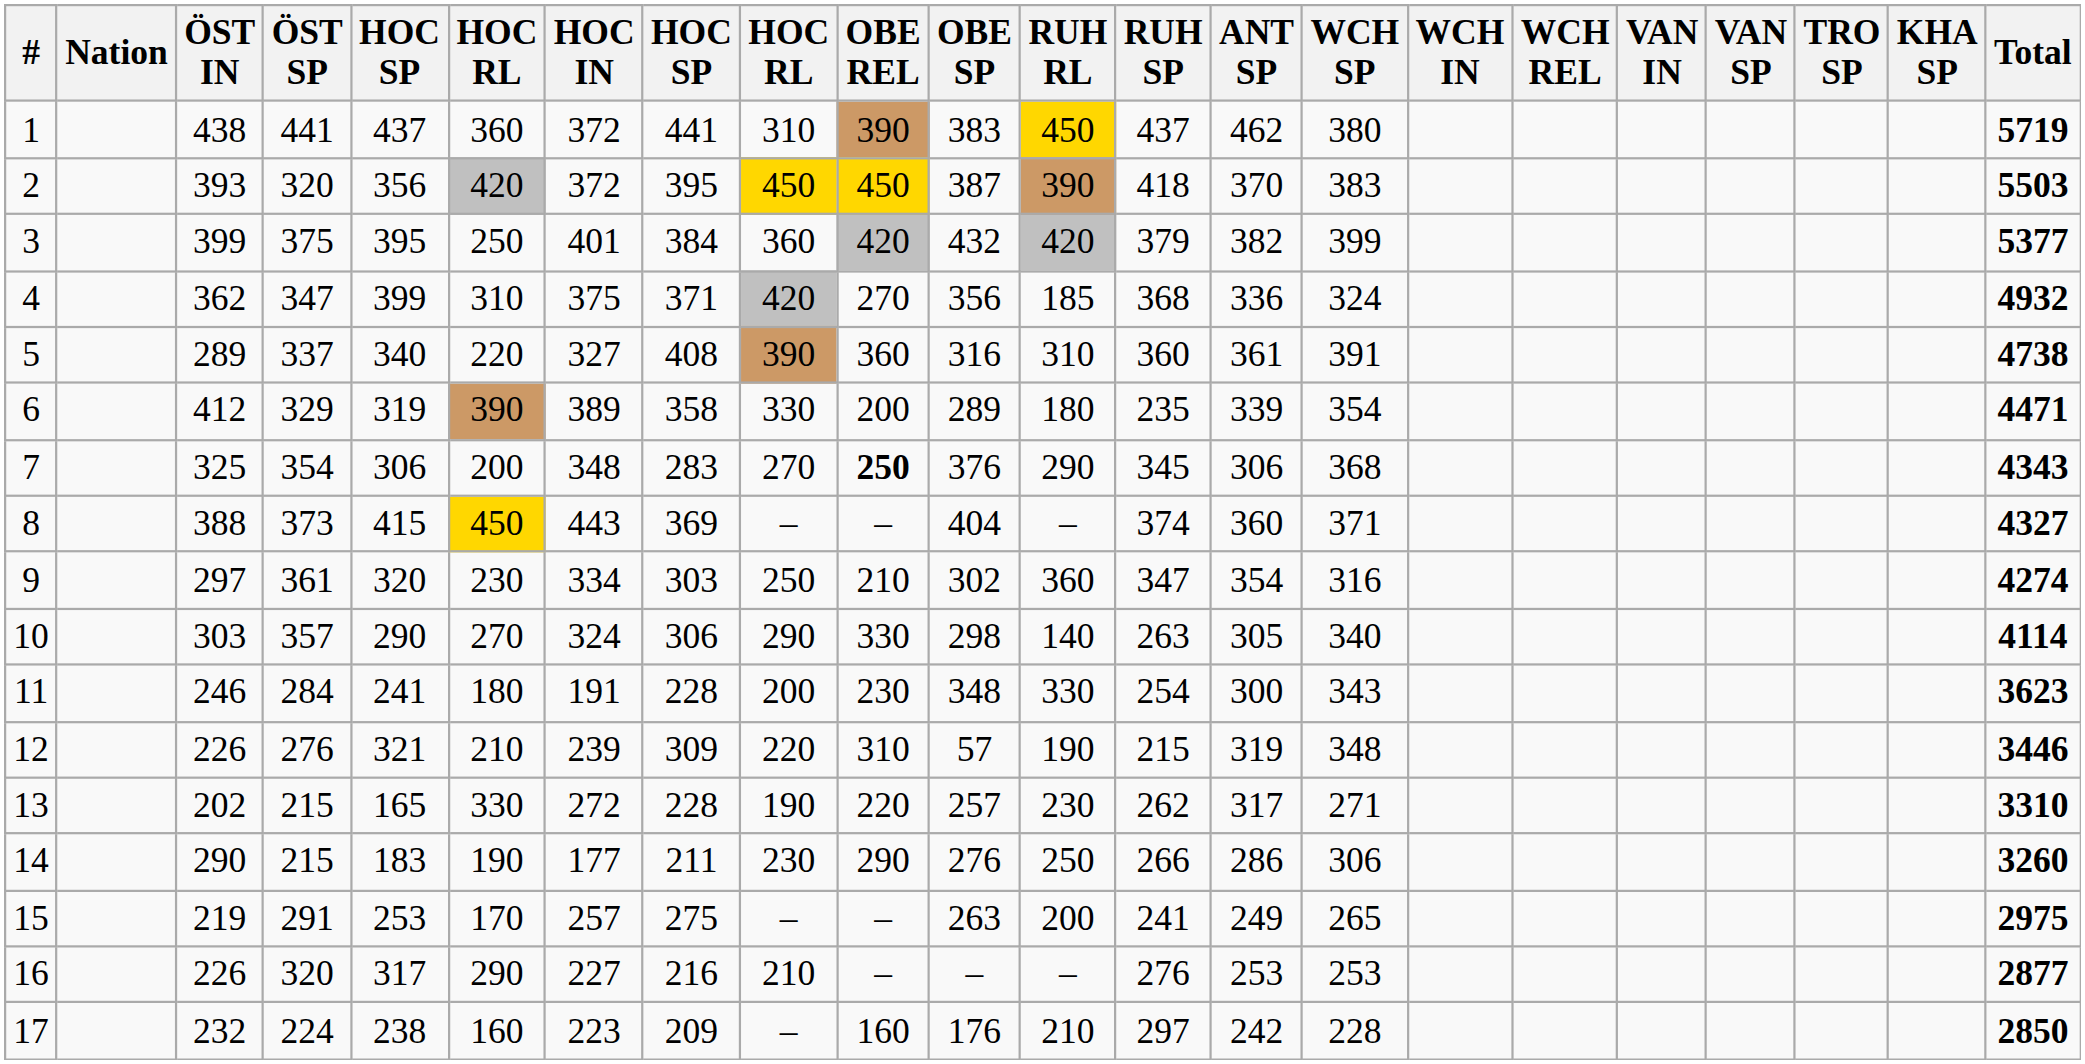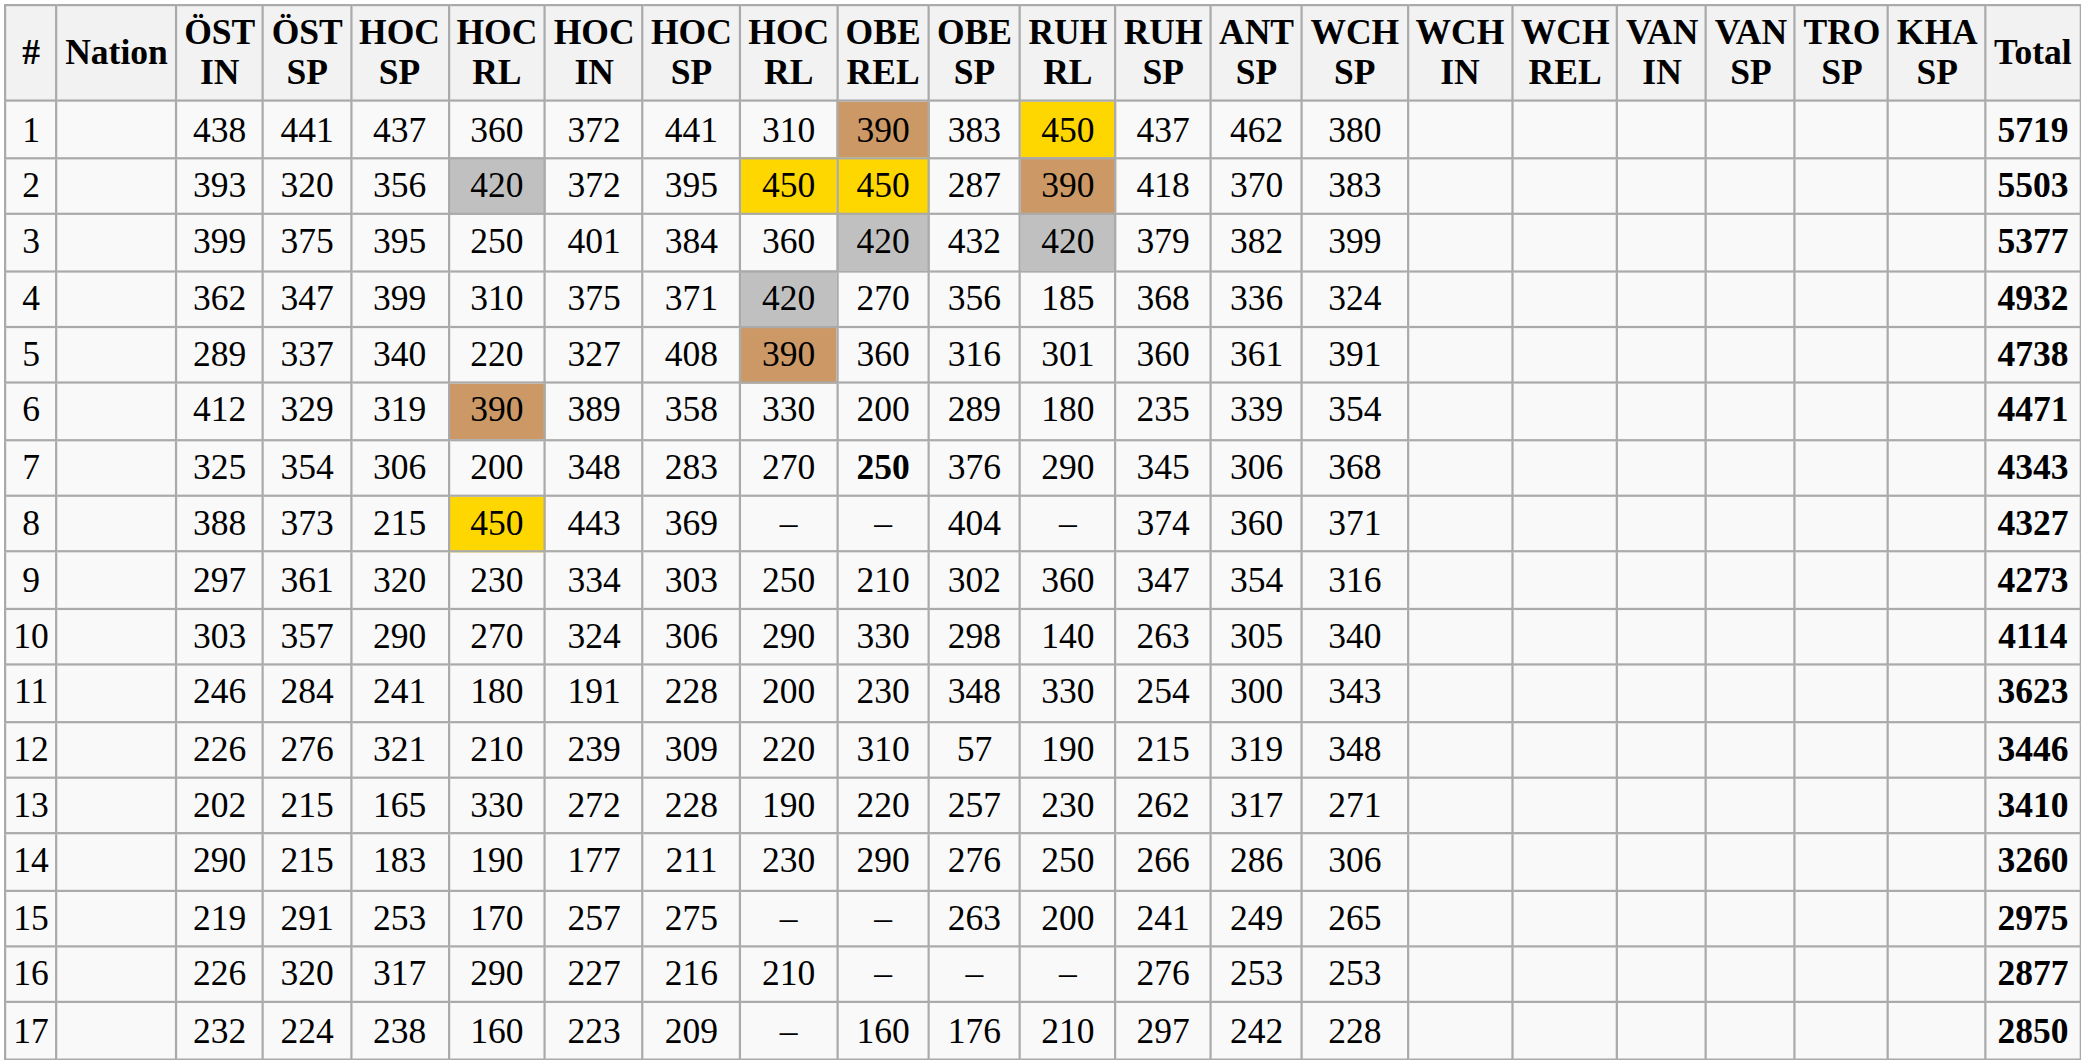2 | OBE SP: 387 -> 287
5 | RUH RL: 310 -> 301
8 | column 5: 415 -> 215
9 | Total: 4274 -> 4273
13 | Total: 3310 -> 3410
